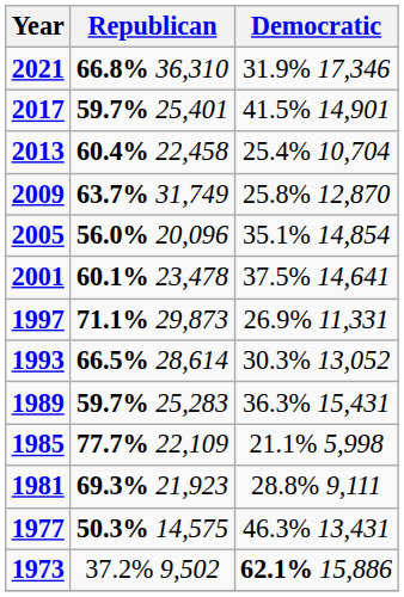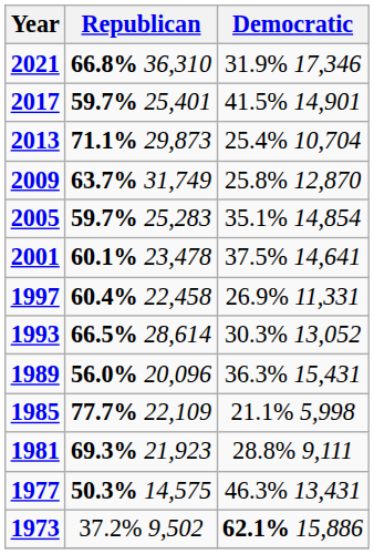2013 | Republican: 60.4% 22,458 -> 71.1% 29,873
2005 | Republican: 56.0% 20,096 -> 59.7% 25,283
1997 | Republican: 71.1% 29,873 -> 60.4% 22,458
1989 | Republican: 59.7% 25,283 -> 56.0% 20,096
